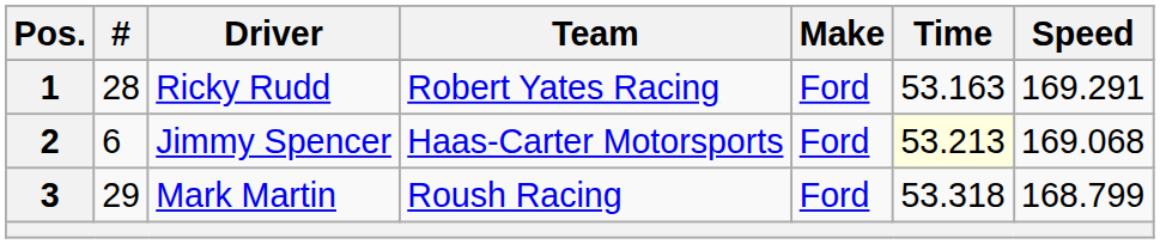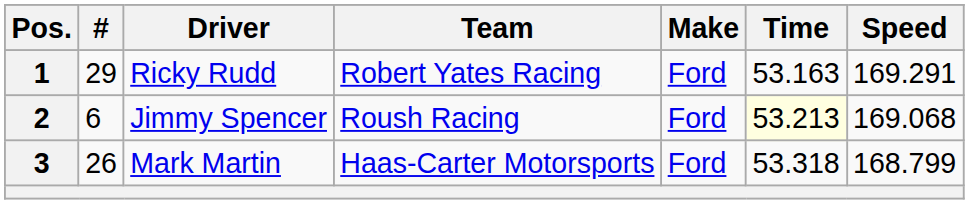1 | #: 28 -> 29
2 | Team: Haas-Carter Motorsports -> Roush Racing
3 | #: 29 -> 26
3 | Team: Roush Racing -> Haas-Carter Motorsports
